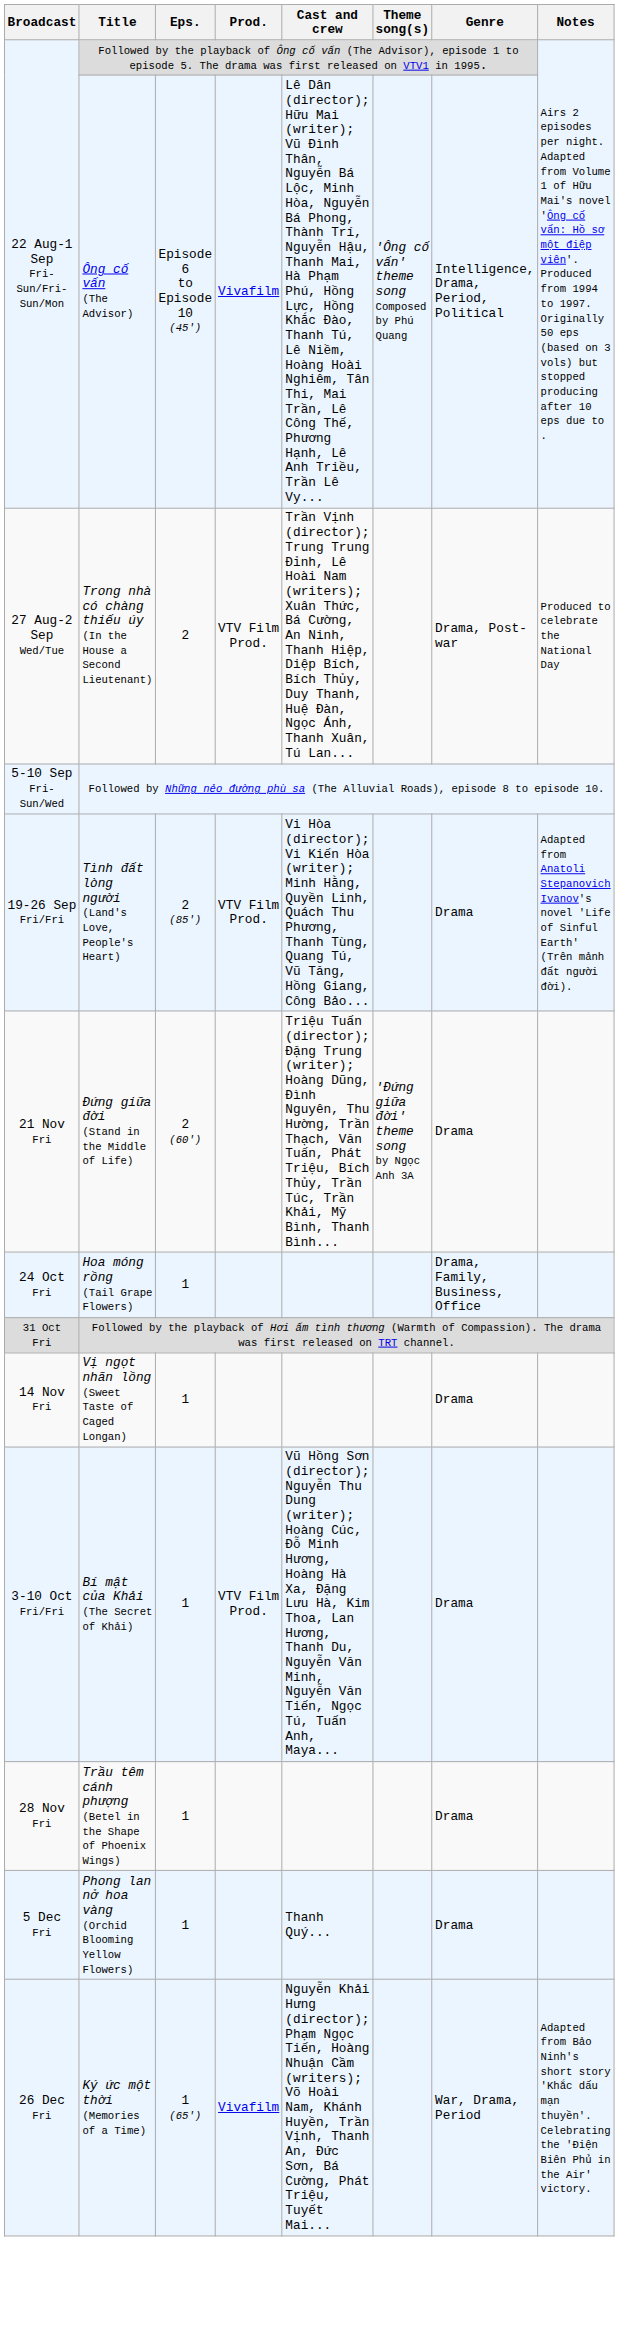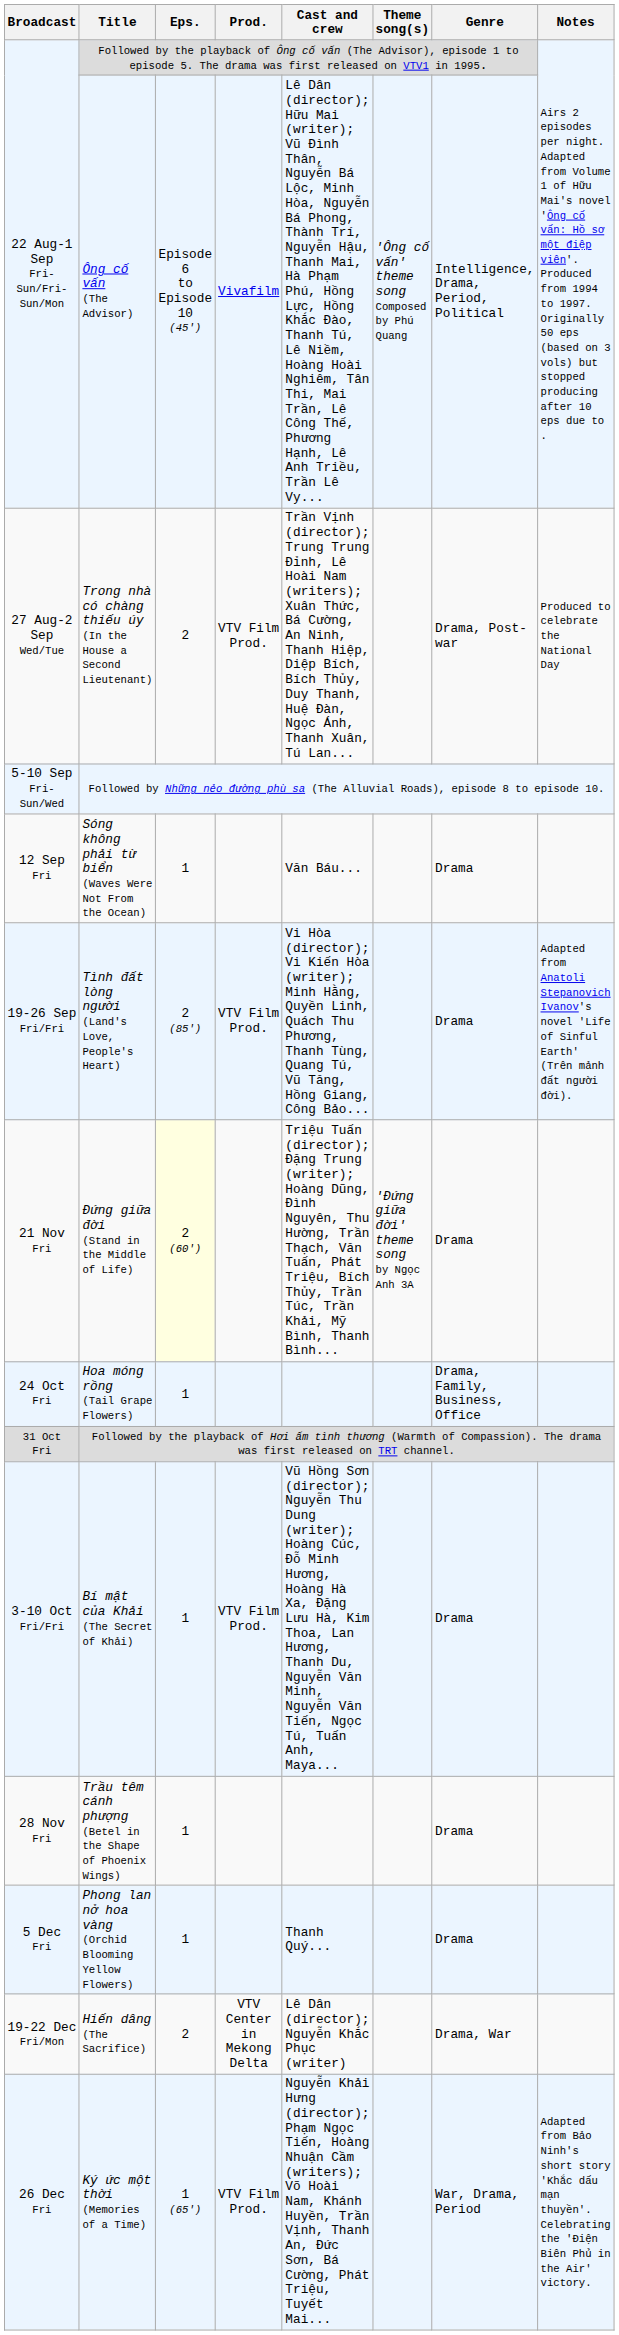+ row: 12 Sep Fri | Sóng không phải từ biển (Waves Were Not From the Ocean) | 1 | Văn Báu... | Drama
Đứng giữa đời (Stand in the Middle of Life) | Eps.: no background -> lightyellow background
- row: 14 Nov Fri | Vị ngọt nhãn lồng (Sweet Taste of Caged Longan) | 1 | Drama
+ row: 19-22 Dec Fri/Mon | Hiến dâng (The Sacrifice) | 2 | VTV Center in Mekong Delta | Lê Dân (director); Nguyễn Khắc Phục (writer) | Drama, War
Ký ức một thời (Memories of a Time) | Prod.: Vivafilm -> VTV Film Prod.
